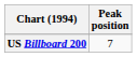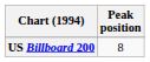US Billboard 200 | Peak position: 7 -> 8
